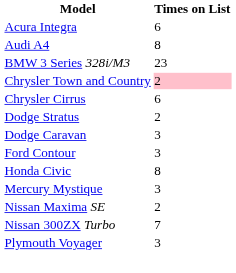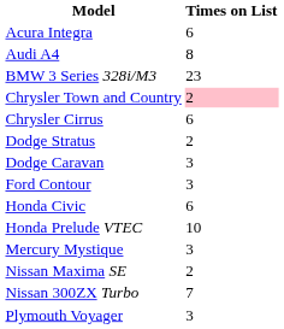Honda Civic | Times on List: 8 -> 6
+ row: Honda Prelude VTEC | 10
